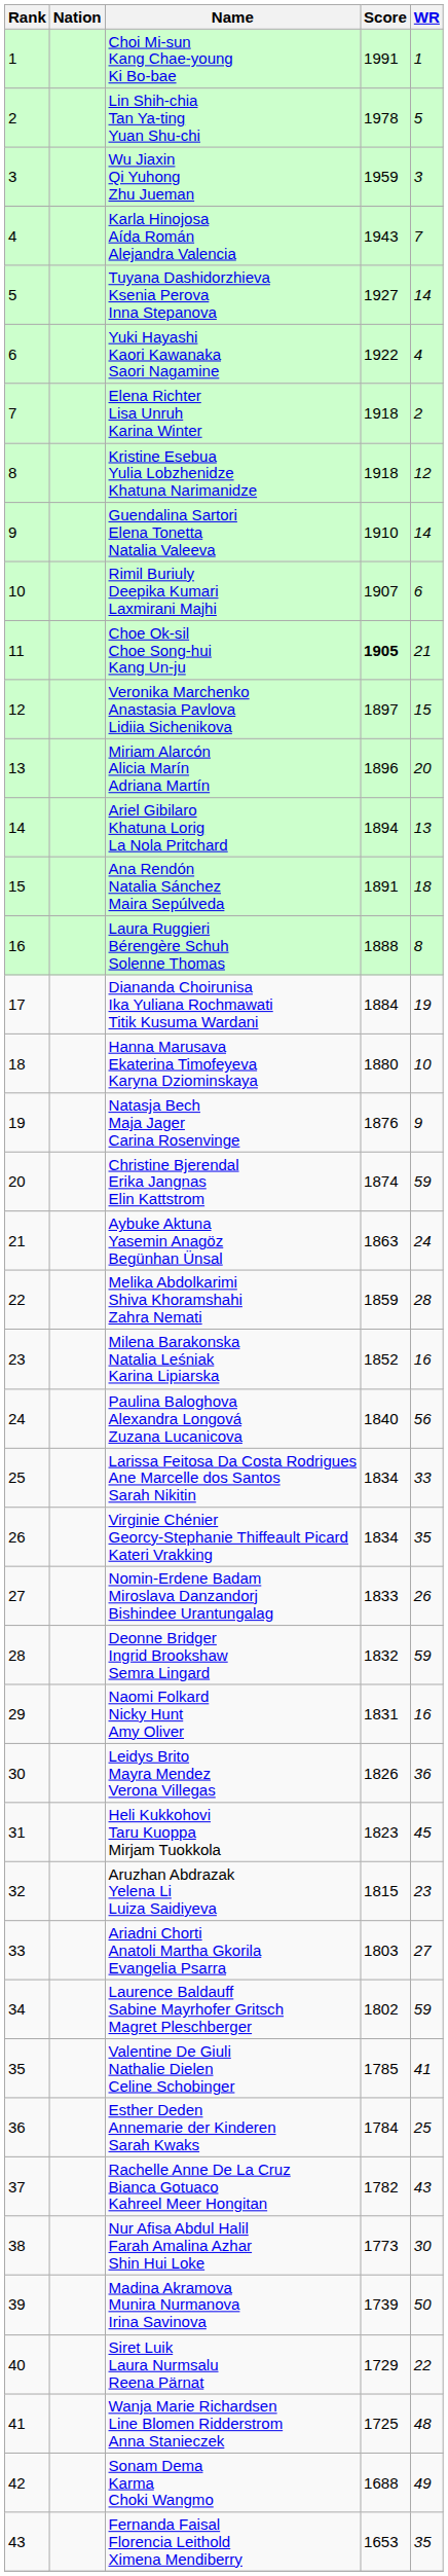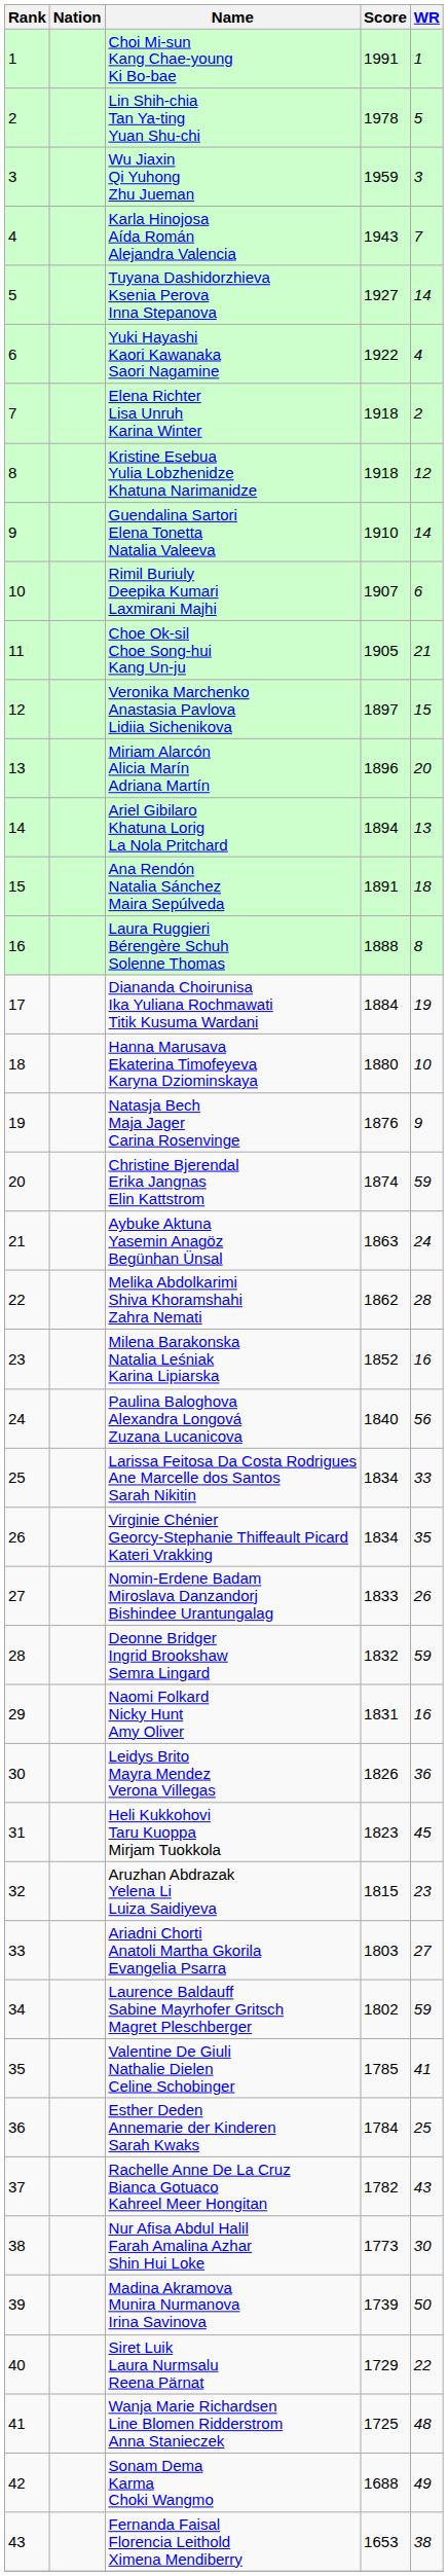Choe Ok-sil Choe Song-hui Kang Un-ju | Score: bold -> normal
Melika Abdolkarimi Shiva Khoramshahi Zahra Nemati | Score: 1859 -> 1862
Fernanda Faisal Florencia Leithold Ximena Mendiberry | WR: 35 -> 38
